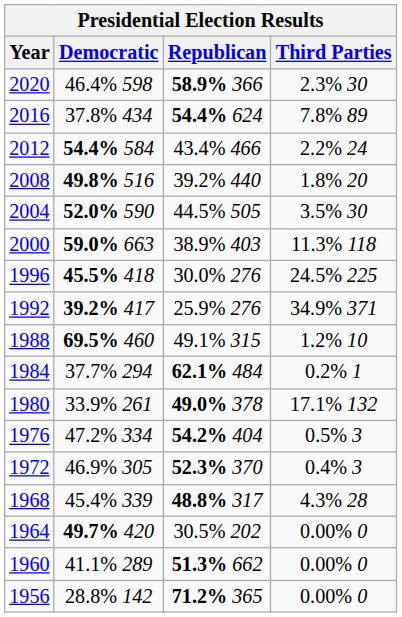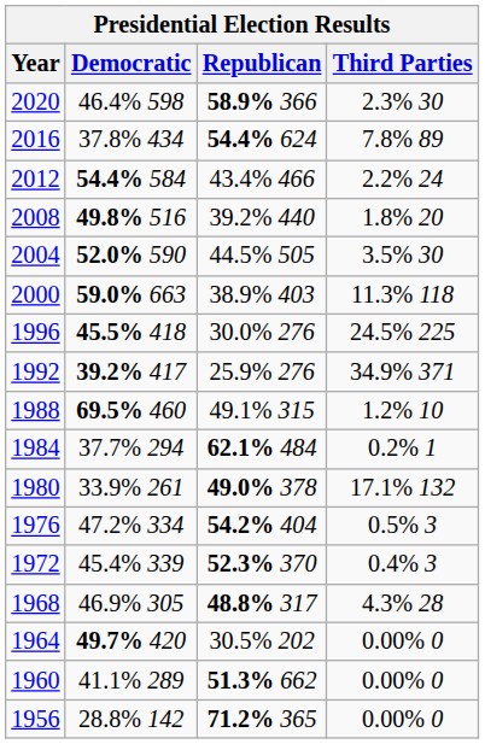1972 | Democratic: 46.9% 305 -> 45.4% 339
1968 | Democratic: 45.4% 339 -> 46.9% 305
